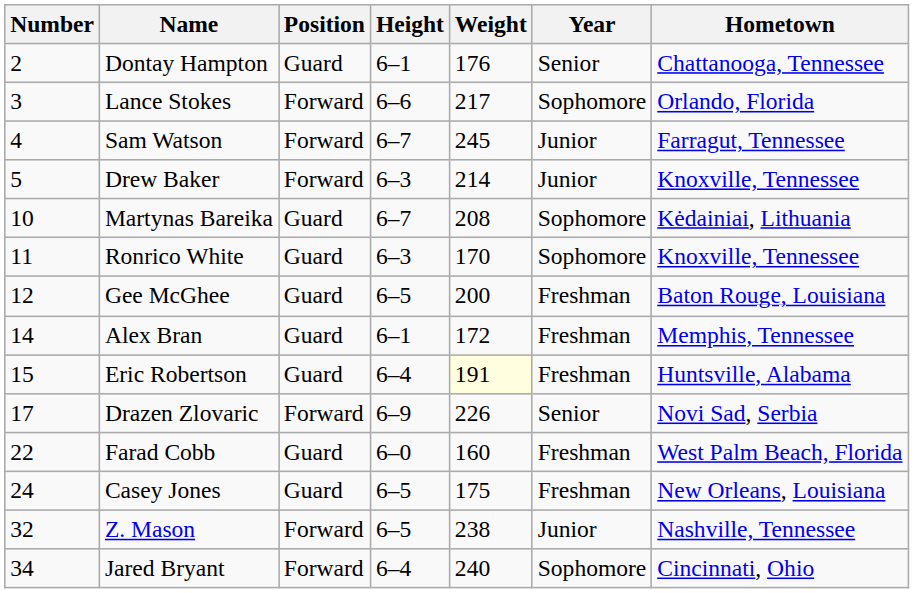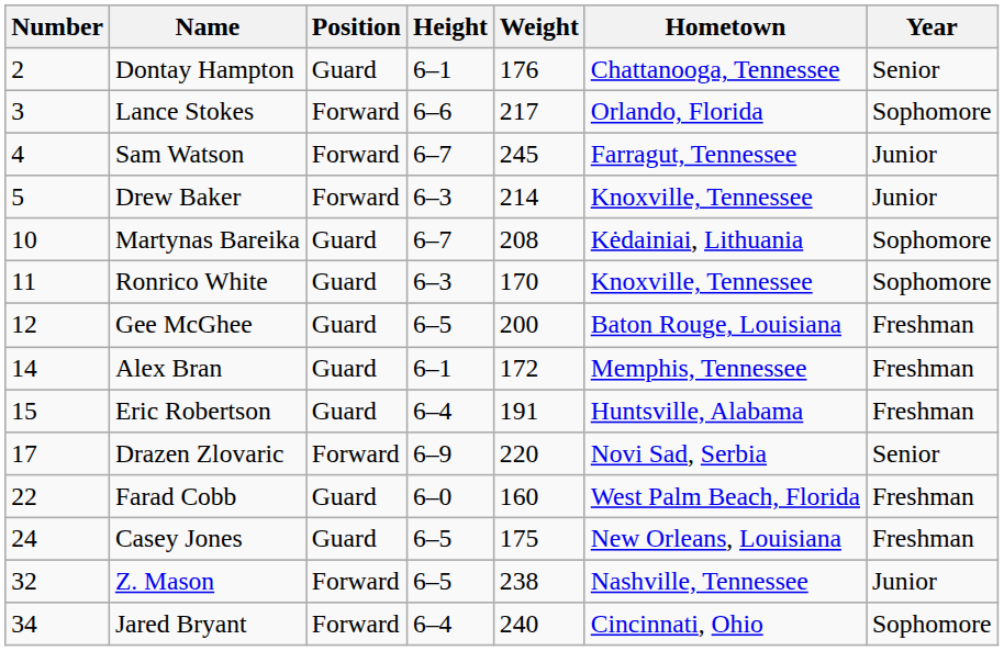columns swapped: Year <-> Hometown
Eric Robertson | Weight: lightyellow background -> no background
Drazen Zlovaric | Weight: 226 -> 220
